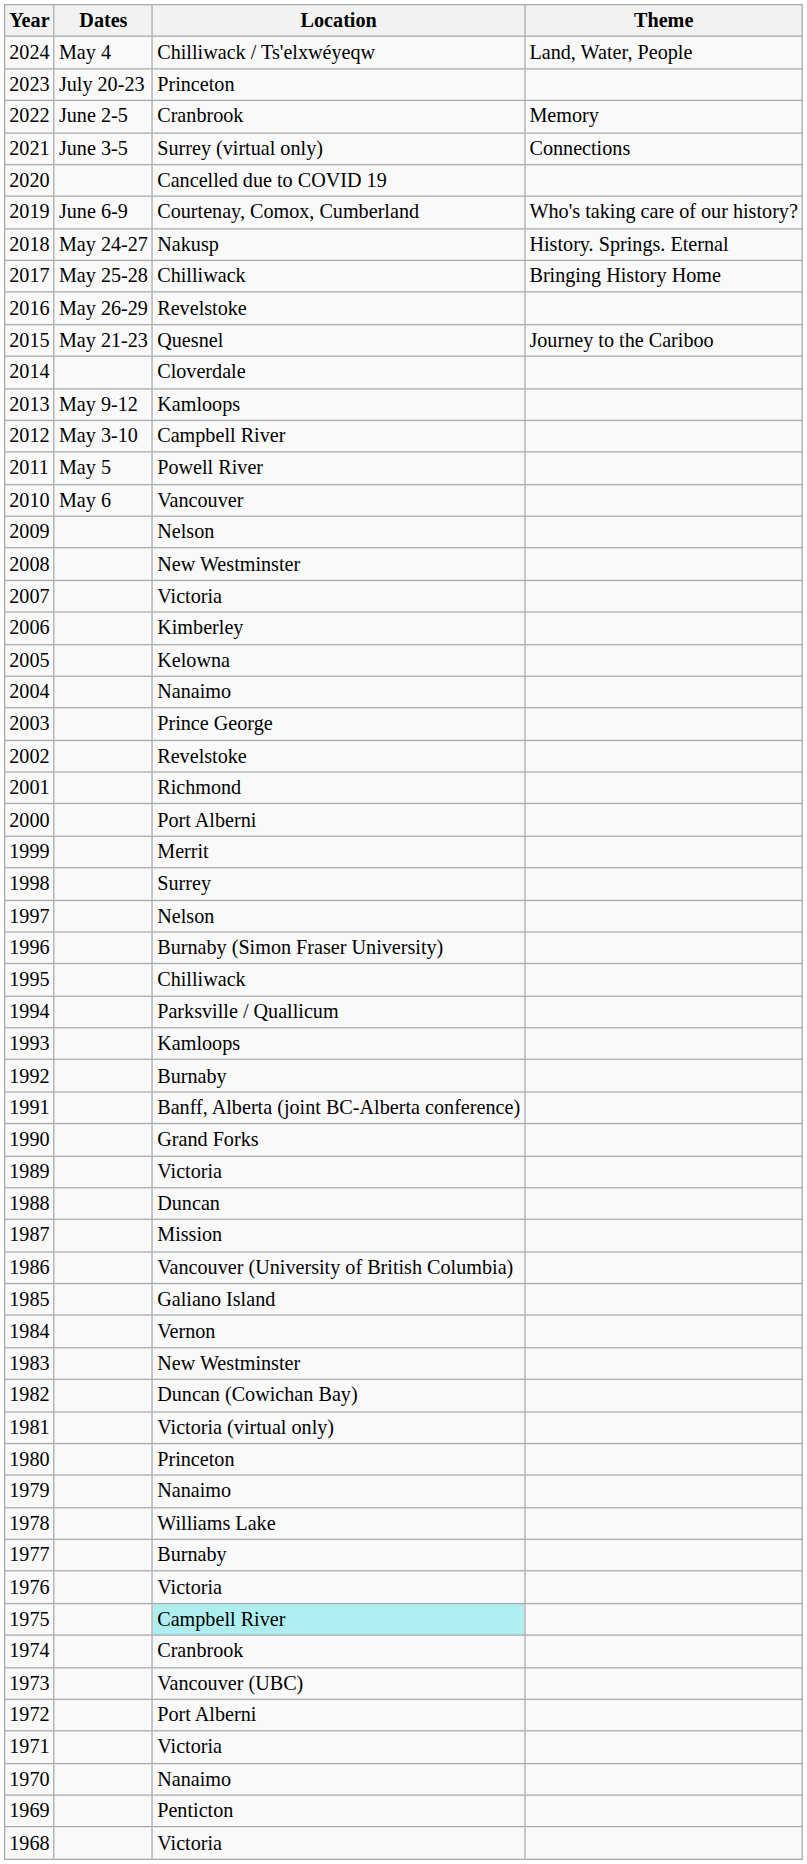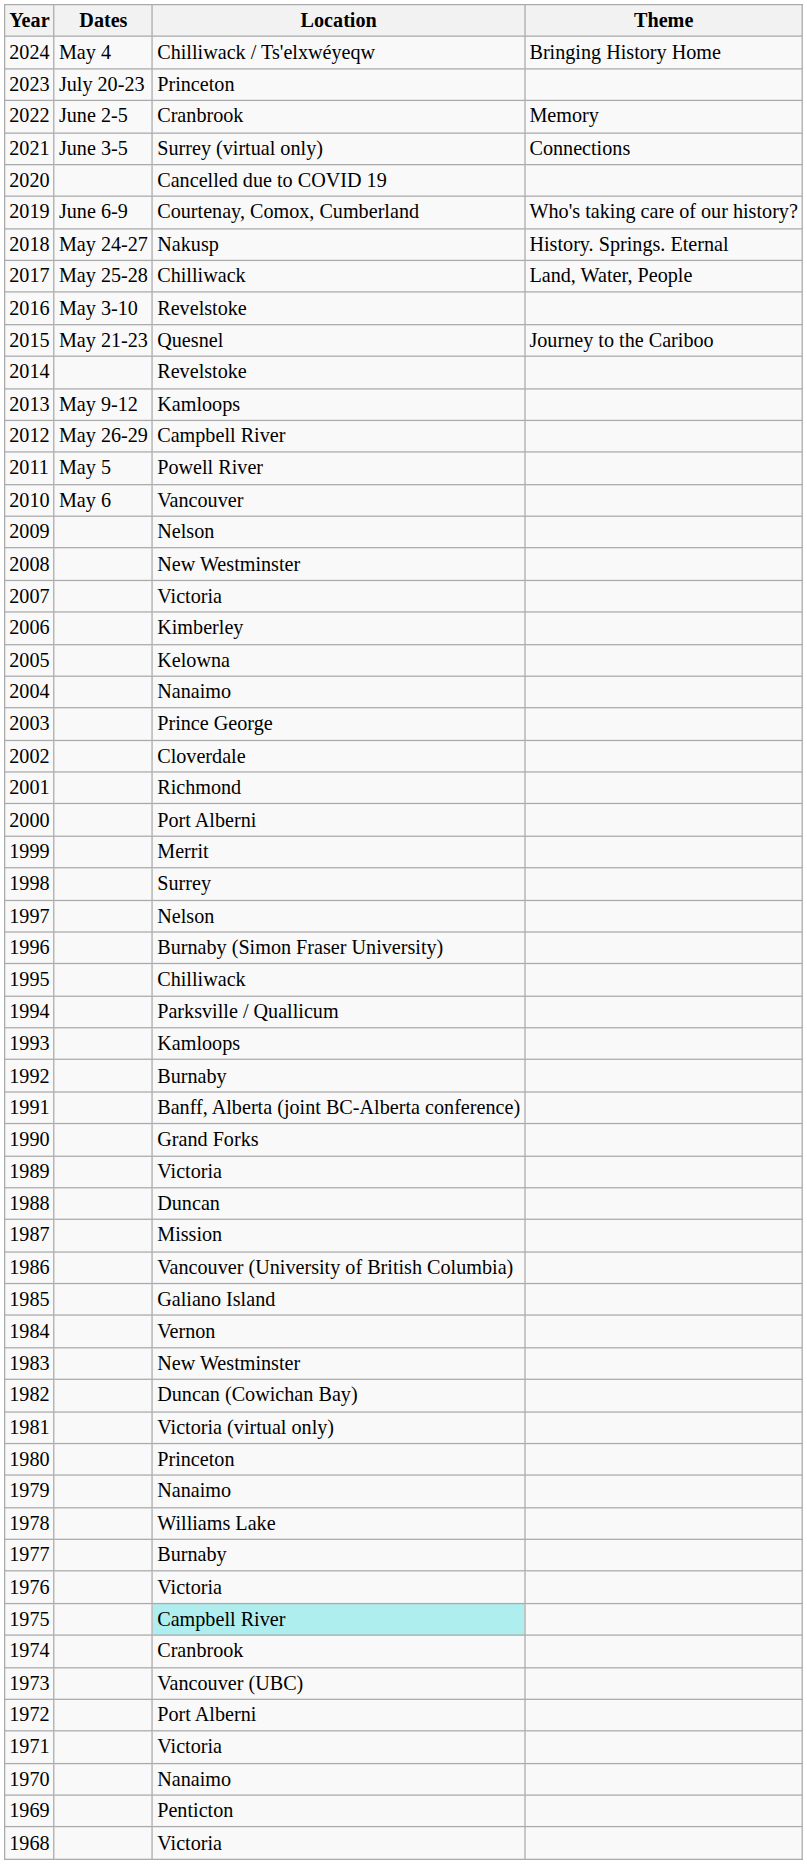2024 | Theme: Land, Water, People -> Bringing History Home
2017 | Theme: Bringing History Home -> Land, Water, People
2016 | Dates: May 26-29 -> May 3-10
2014 | Location: Cloverdale -> Revelstoke
2012 | Dates: May 3-10 -> May 26-29
2002 | Location: Revelstoke -> Cloverdale
